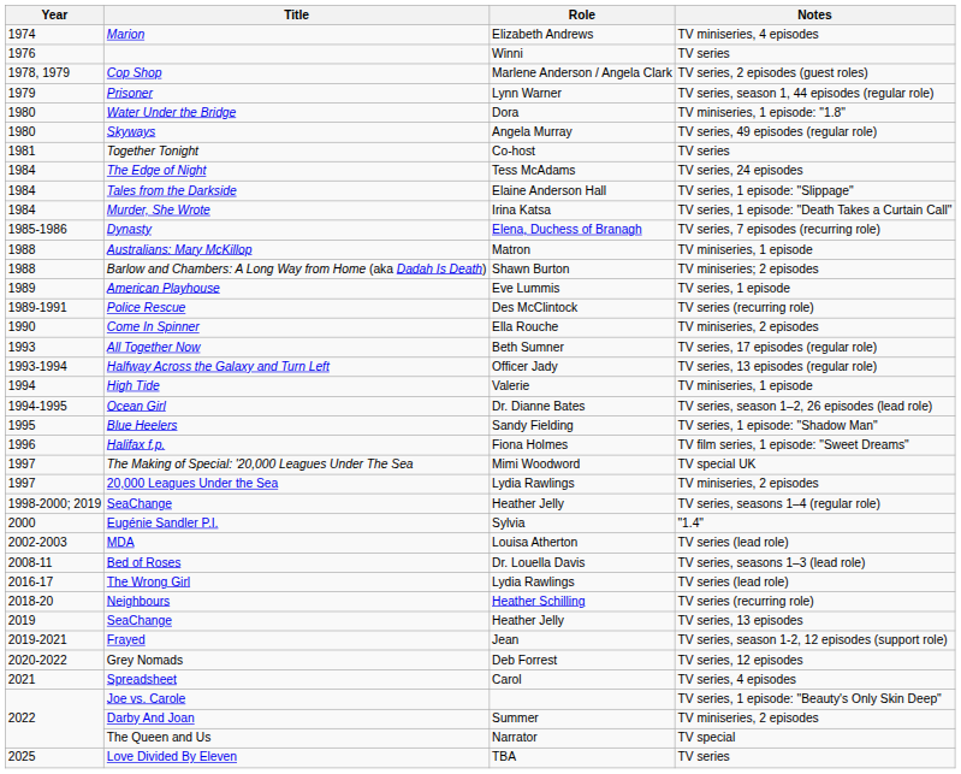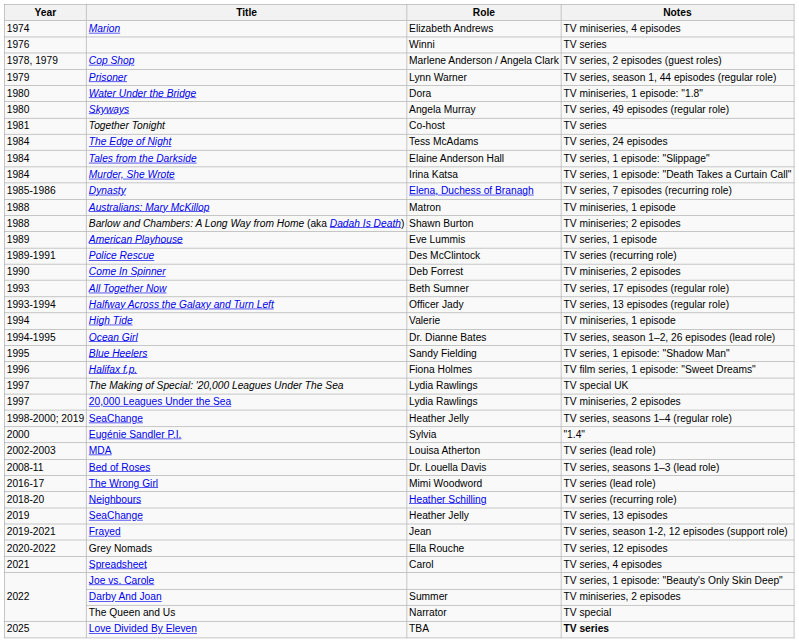Come In Spinner | Role: Ella Rouche -> Deb Forrest
The Making of Special: '20,000 Leagues Under The Sea | Role: Mimi Woodword -> Lydia Rawlings
The Wrong Girl | Role: Lydia Rawlings -> Mimi Woodword
Grey Nomads | Role: Deb Forrest -> Ella Rouche
Love Divided By Eleven | Notes: normal -> bold
